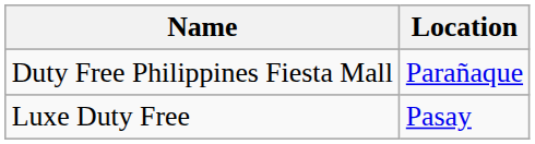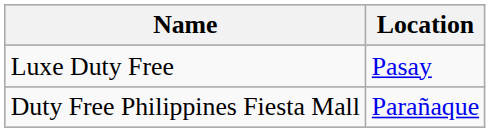rows swapped: Duty Free Philippines Fiesta Mall <-> Luxe Duty Free
